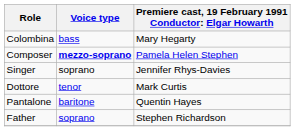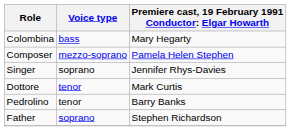Composer | Voice type: bold -> normal
- row: Pantalone | baritone | Quentin Hayes
+ row: Pedrolino | tenor | Barry Banks
